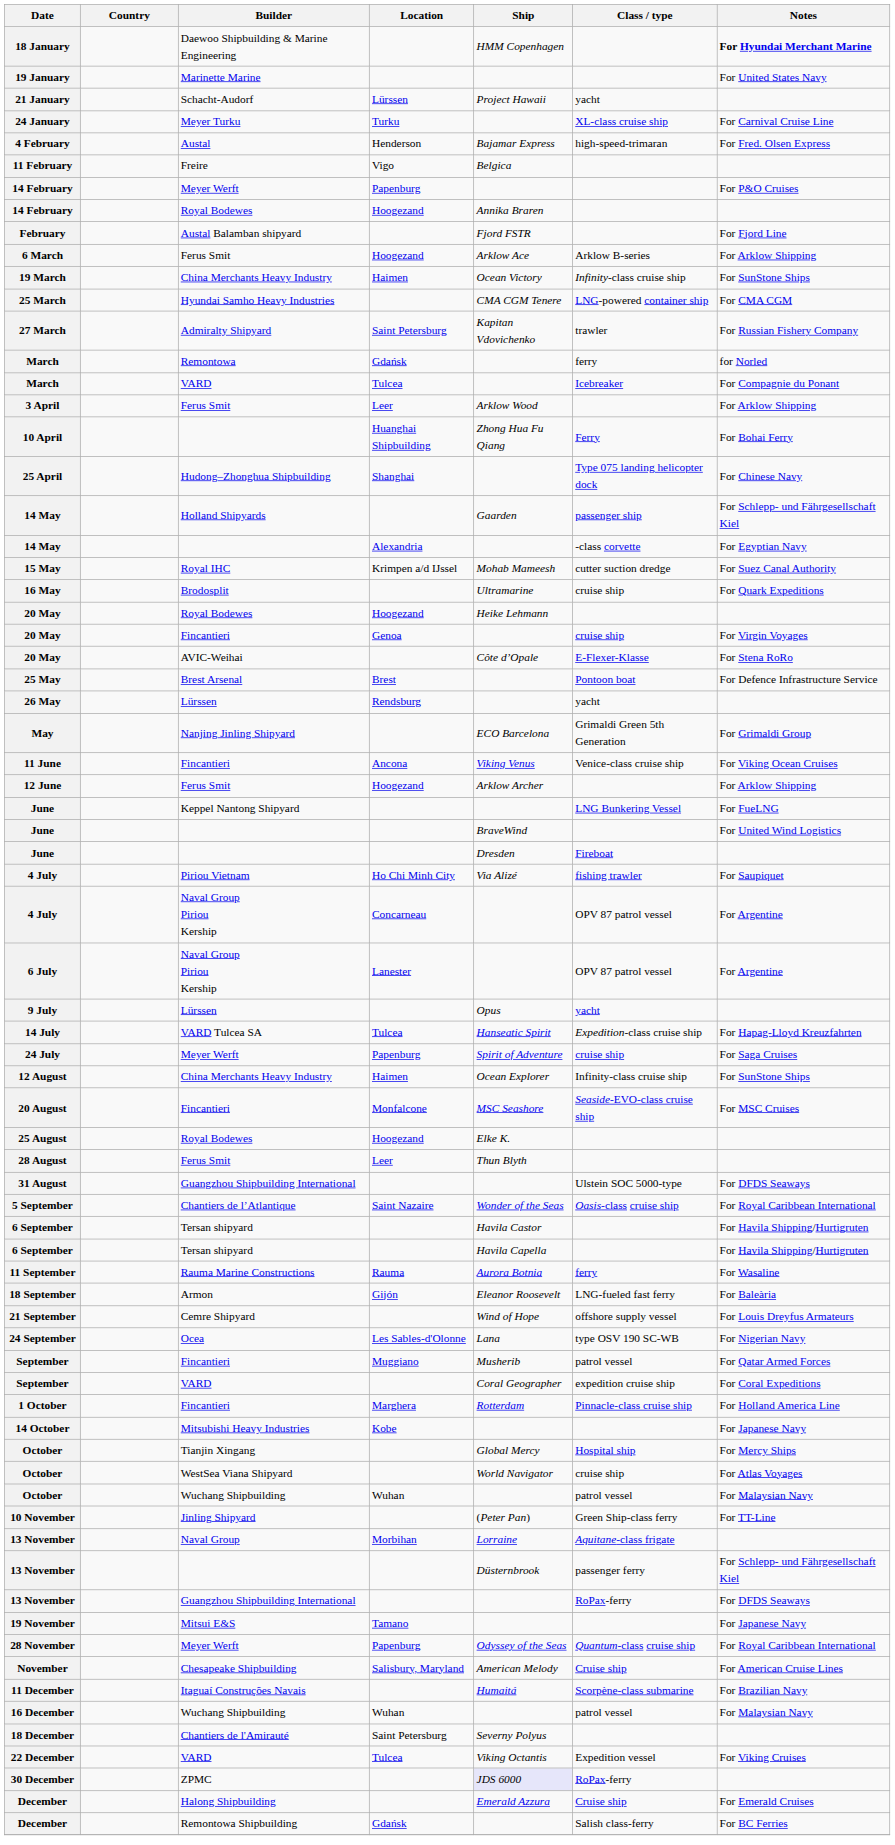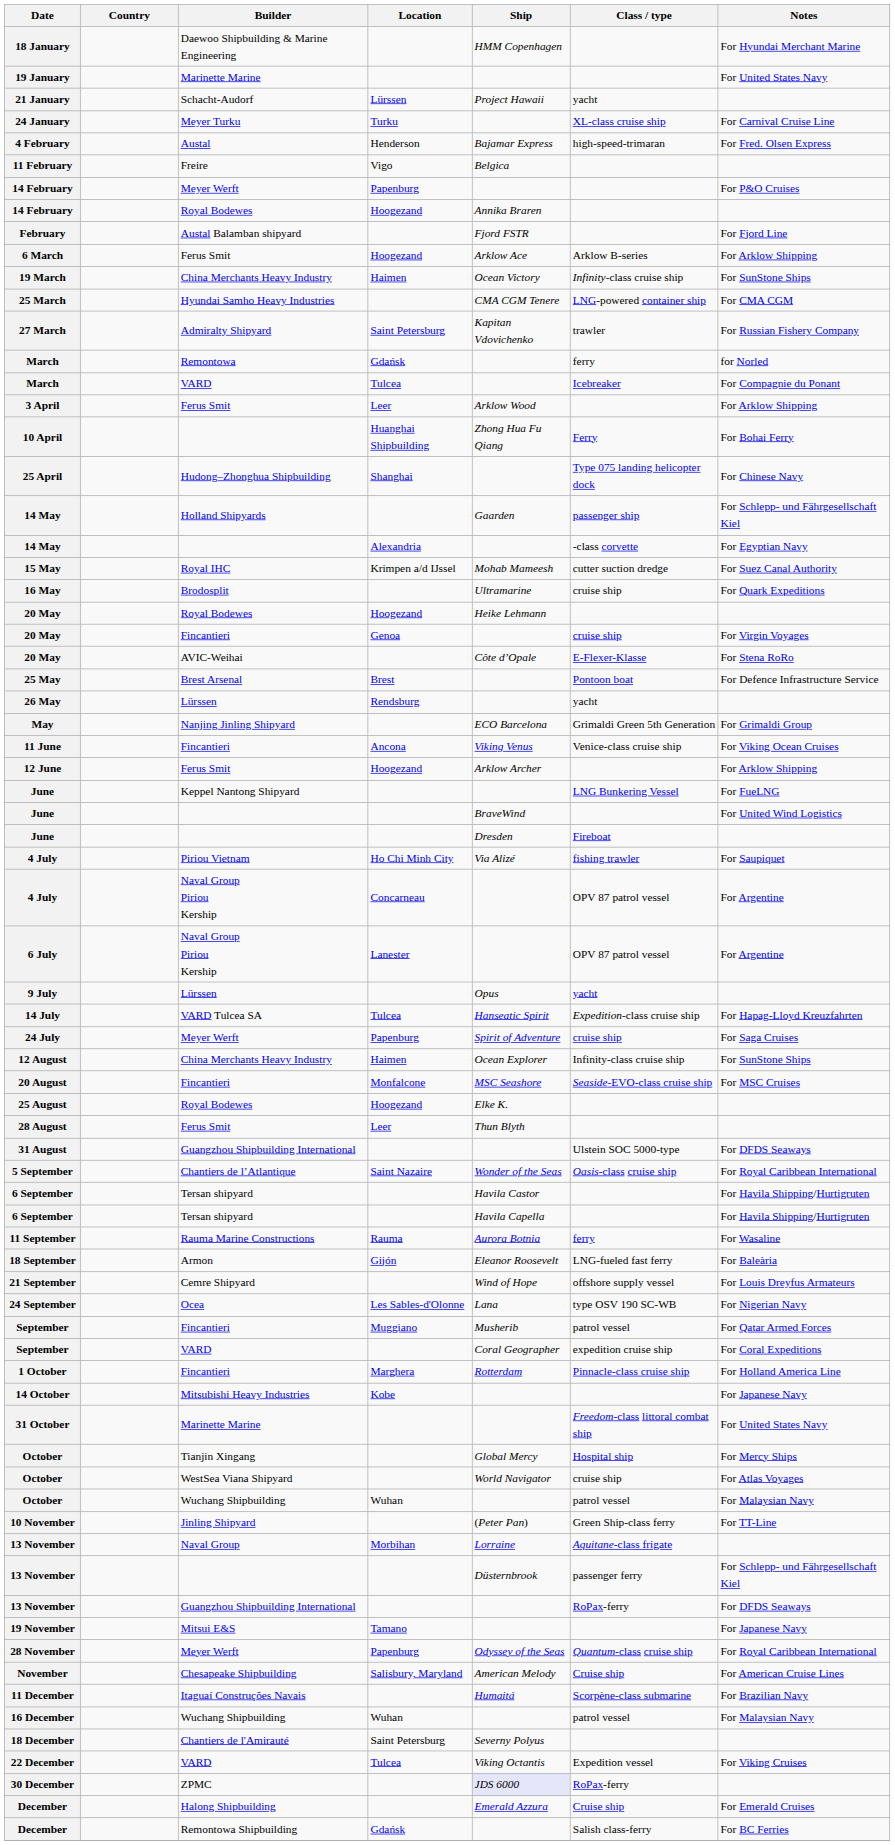18 January | Notes: bold -> normal
+ row: 31 October | Marinette Marine | Freedom-class littoral combat ship | For United States Navy
